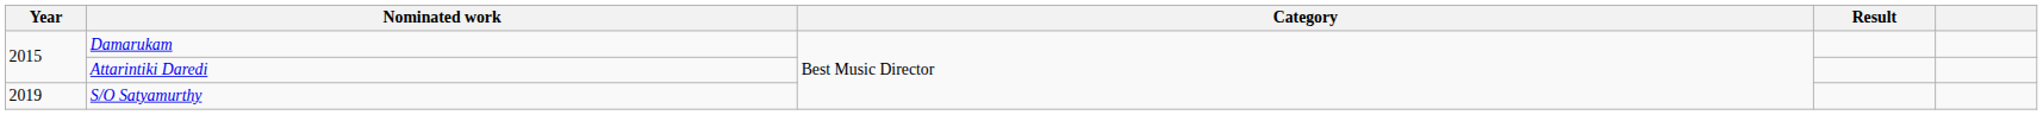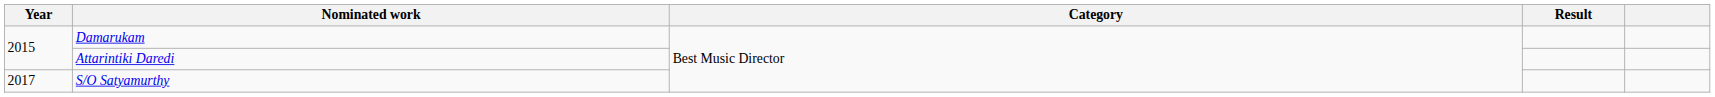S/O Satyamurthy | Year: 2019 -> 2017
